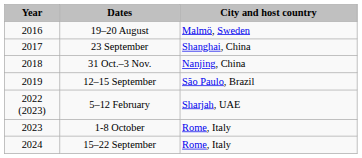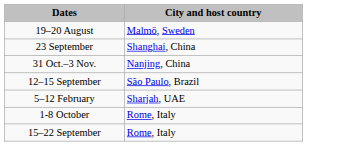- column: Year | 2016 | 2017 | 2018 | 2019 | 2022 (2023) | 2023 | 2024
